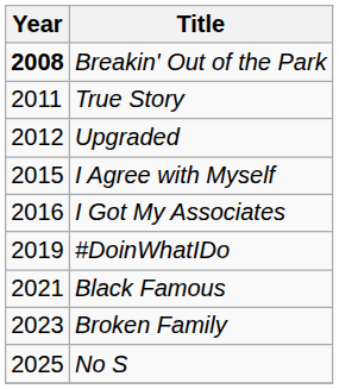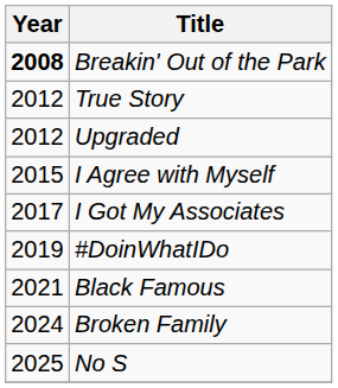True Story | Year: 2011 -> 2012
I Got My Associates | Year: 2016 -> 2017
Broken Family | Year: 2023 -> 2024
